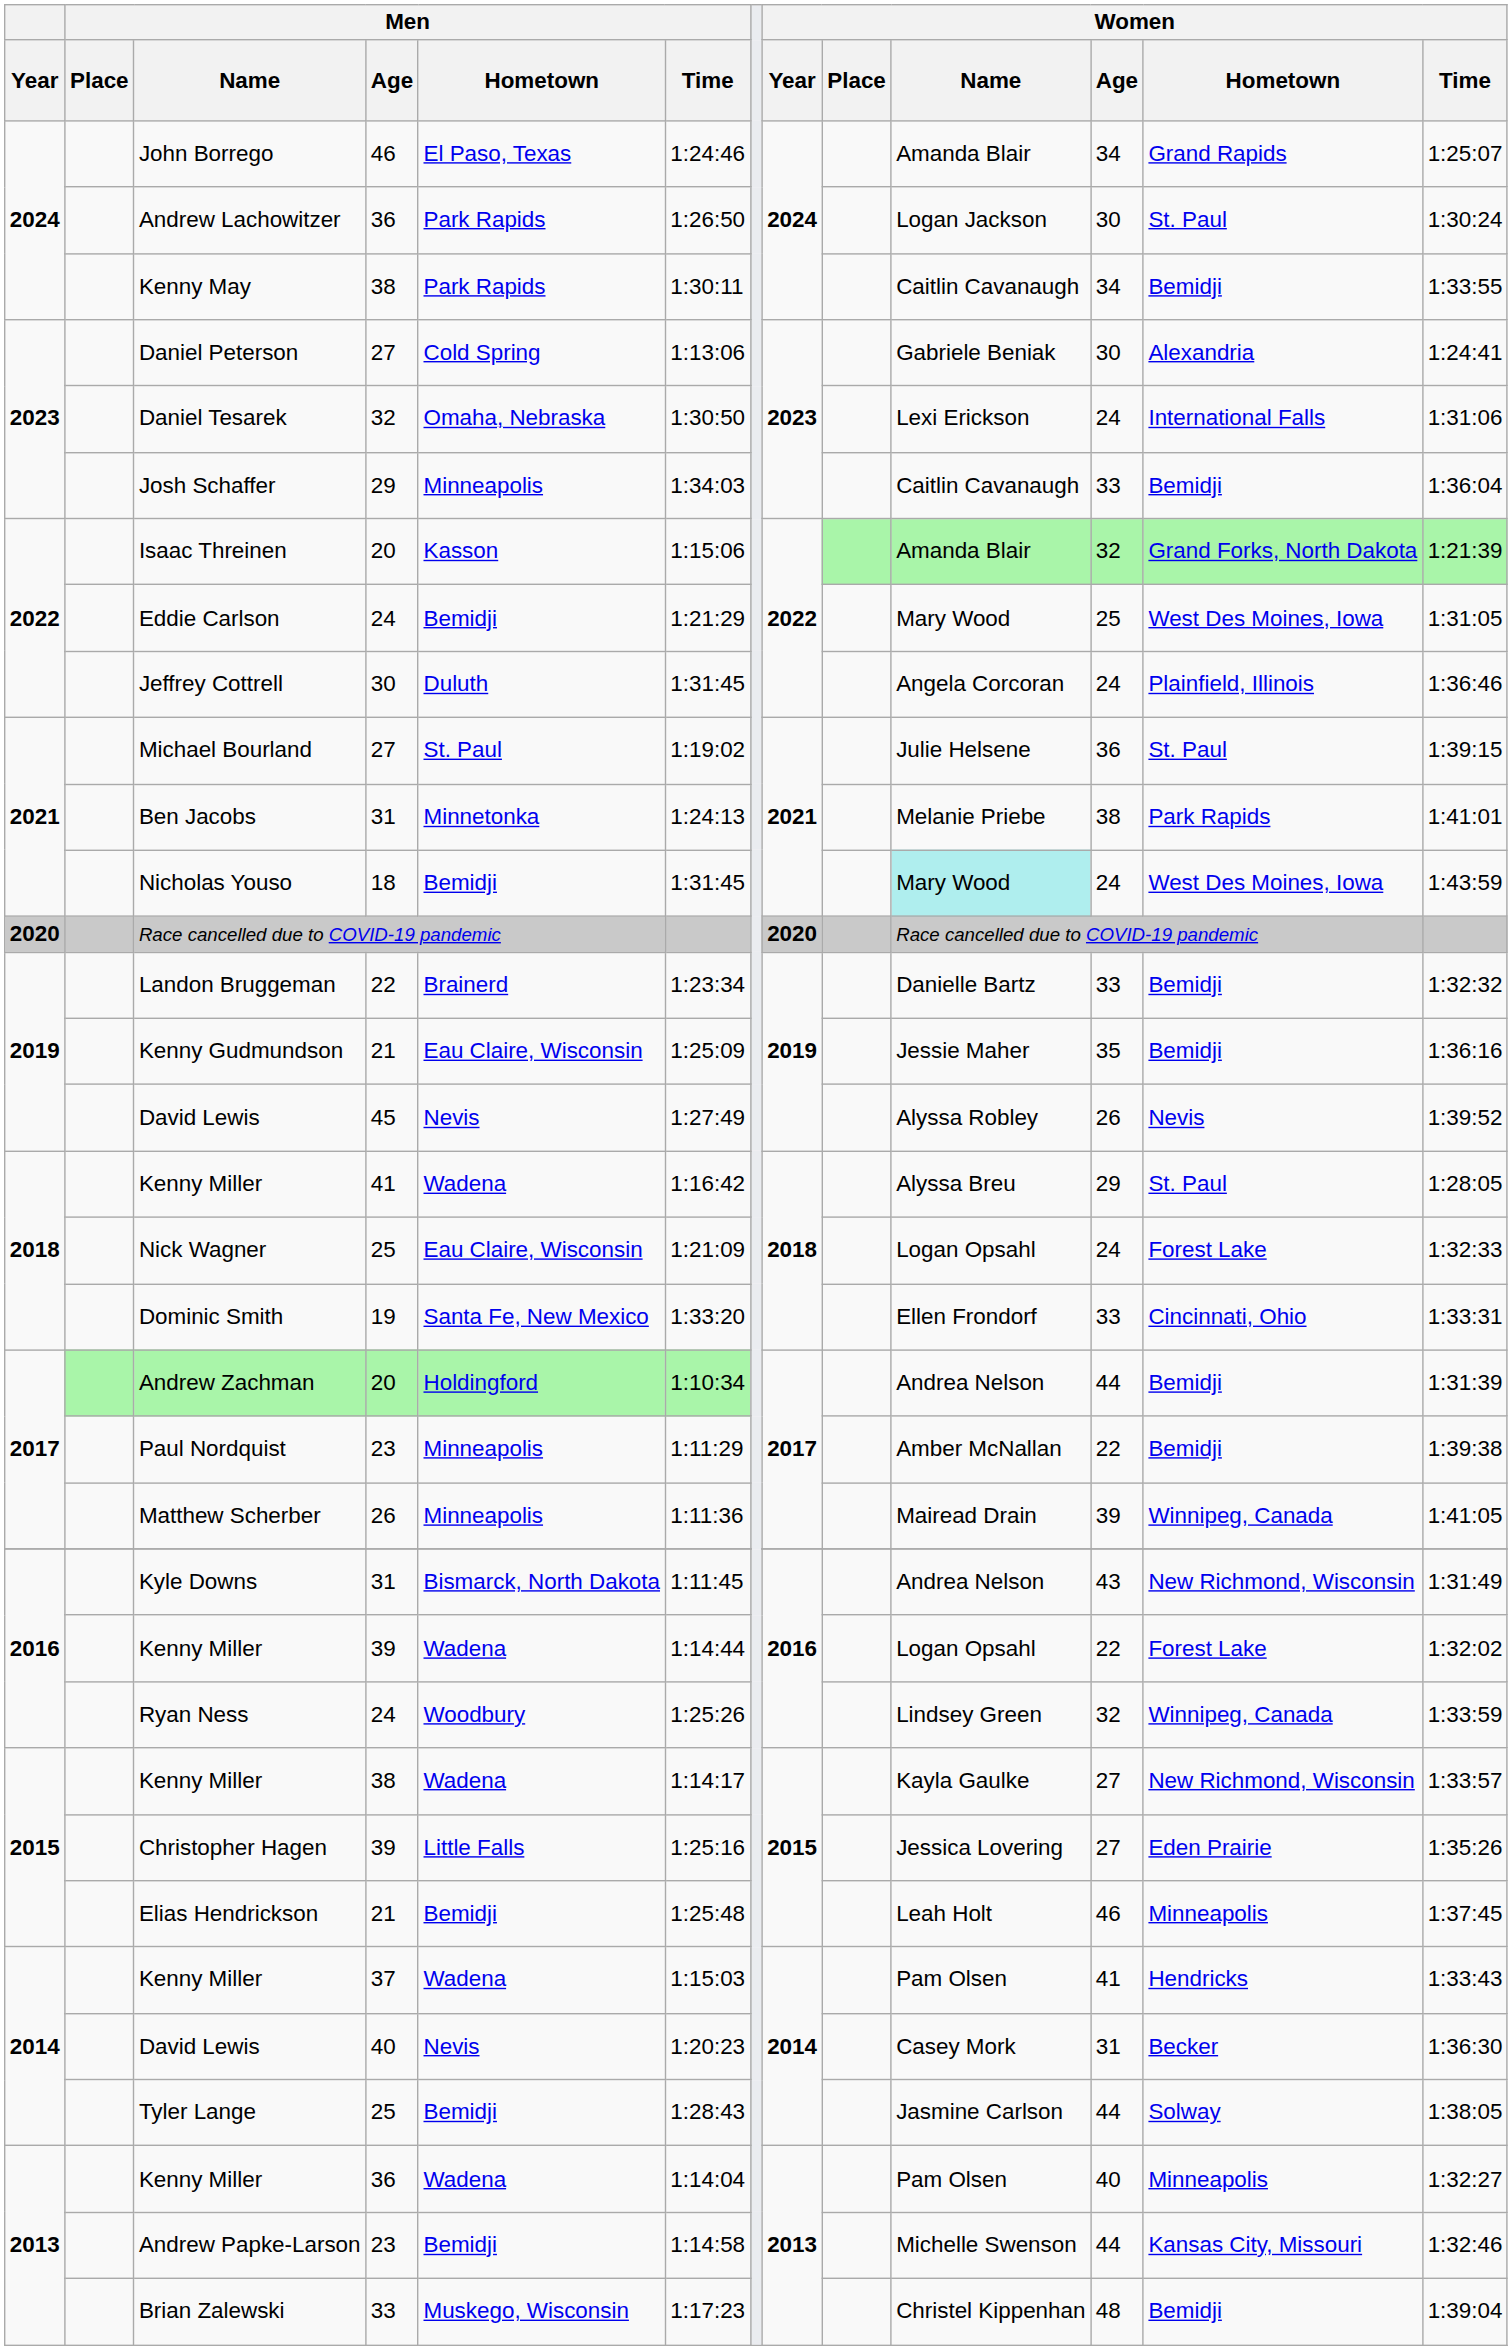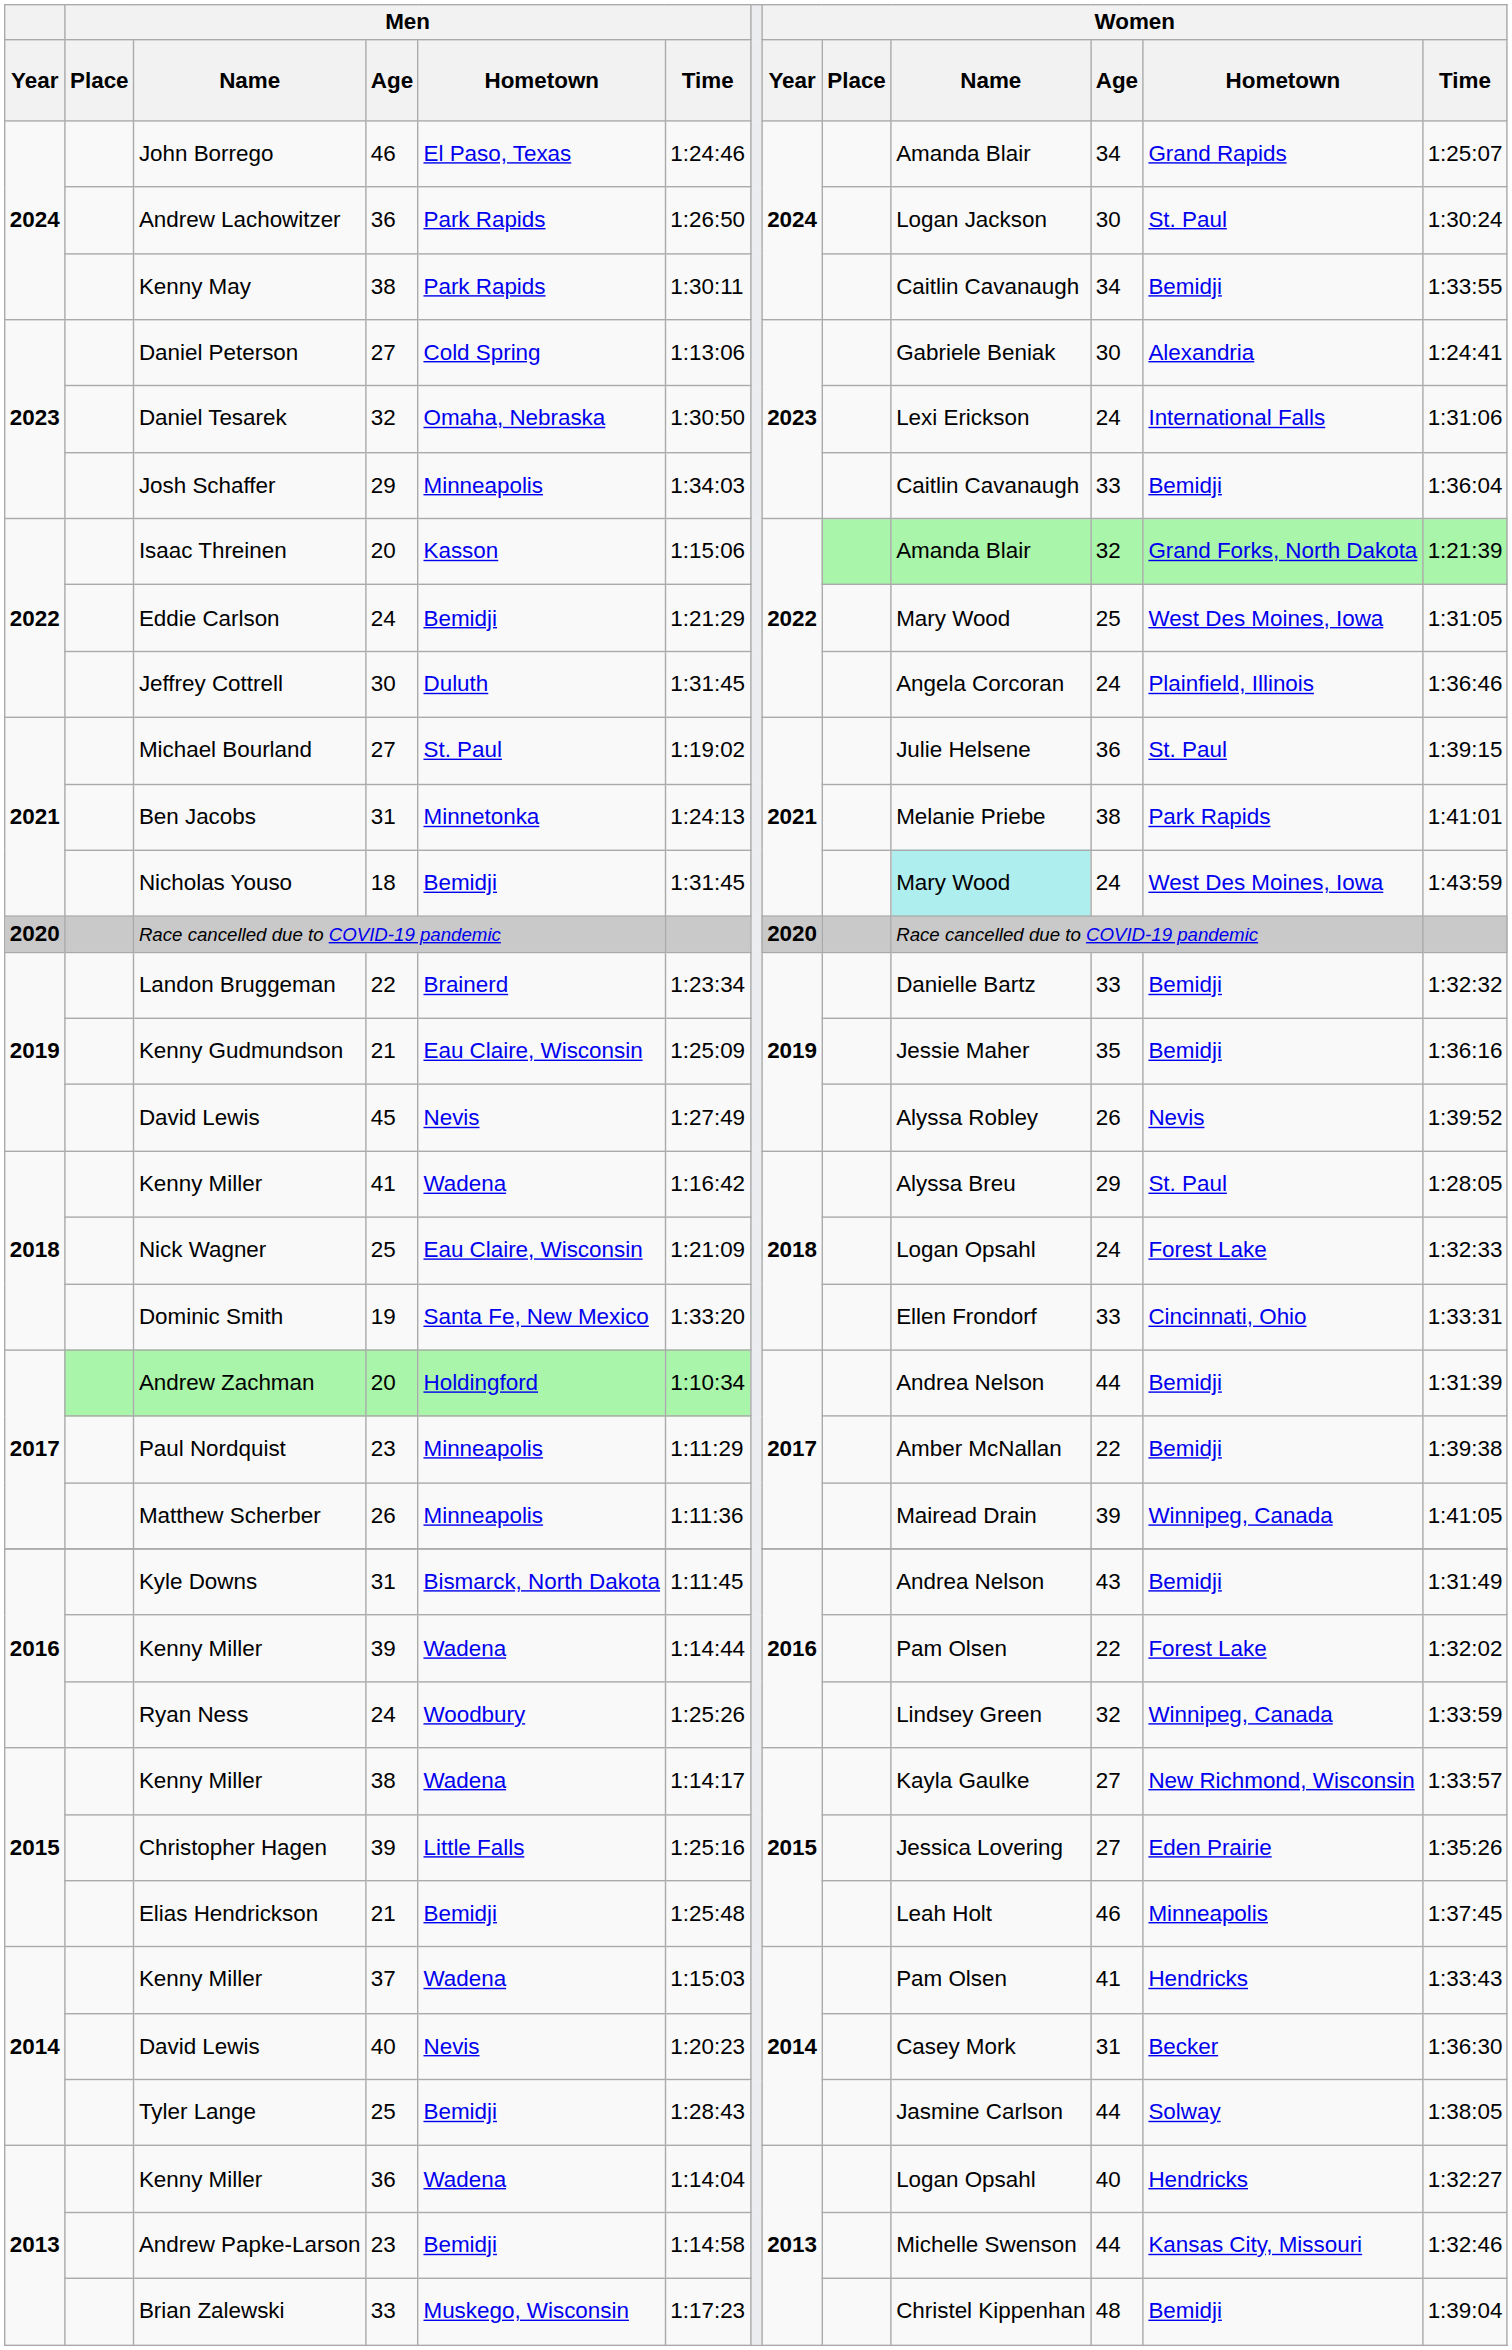Kyle Downs | Women / Hometown: New Richmond, Wisconsin -> Bemidji
Kenny Miller / 39 | Women / Name: Logan Opsahl -> Pam Olsen
Kenny Miller / 36 | Women / Name: Pam Olsen -> Logan Opsahl
Kenny Miller / 36 | Women / Hometown: Minneapolis -> Hendricks
